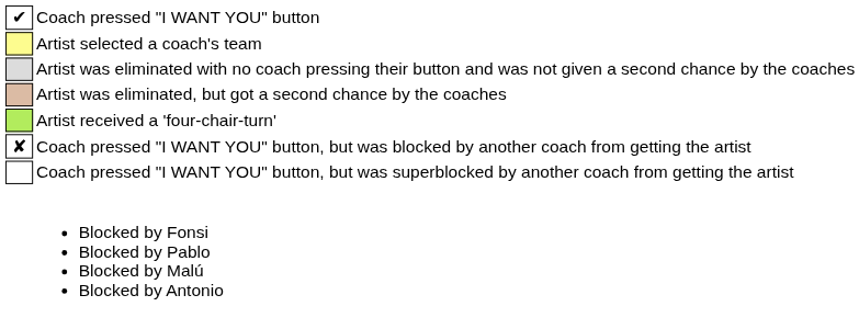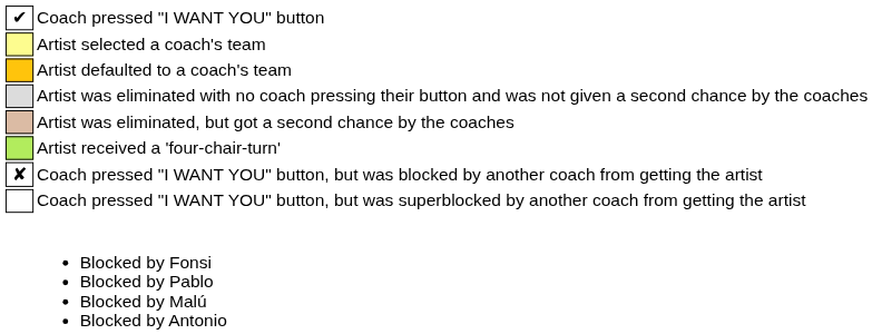+ row: Artist defaulted to a coach's team
